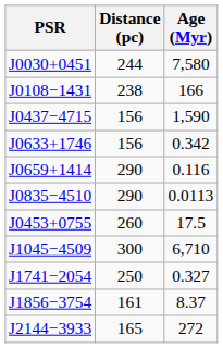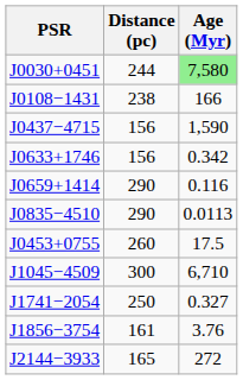J0030+0451 | Age (Myr): no background -> lightgreen background
J1856−3754 | Age (Myr): 8.37 -> 3.76
